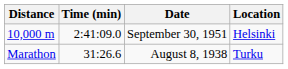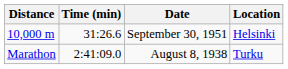10,000 m | Time (min): 2:41:09.0 -> 31:26.6
Marathon | Time (min): 31:26.6 -> 2:41:09.0
